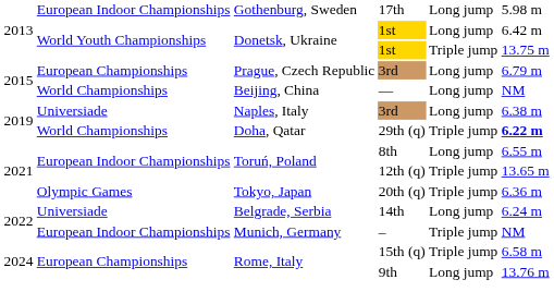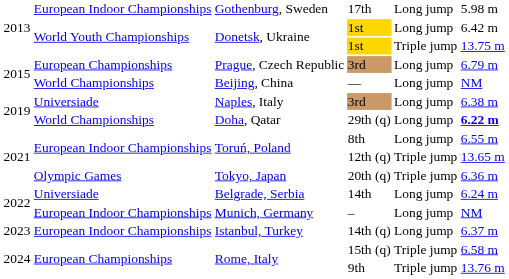29th (q) | column 5: Triple jump -> Long jump
– | column 5: Triple jump -> Long jump
+ row: 2023 | European Indoor Championships | Istanbul, Turkey | 14th (q) | Long jump | 6.37 m
9th | column 5: Long jump -> Triple jump
